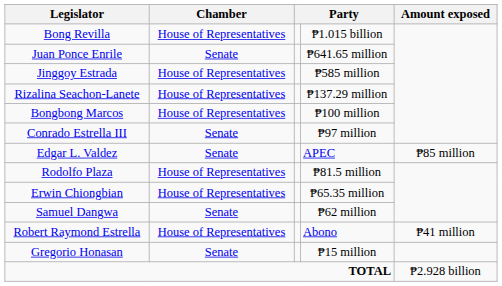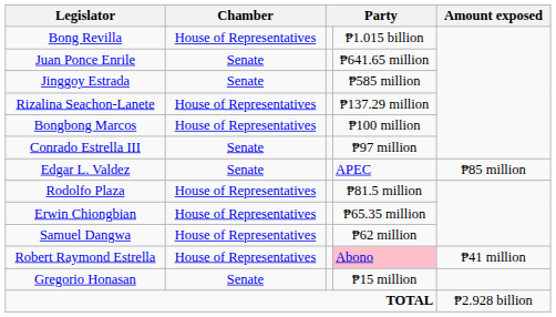Jinggoy Estrada | Chamber: House of Representatives -> Senate
Samuel Dangwa | Chamber: Senate -> House of Representatives
Robert Raymond Estrella | column 4: no background -> pink background
